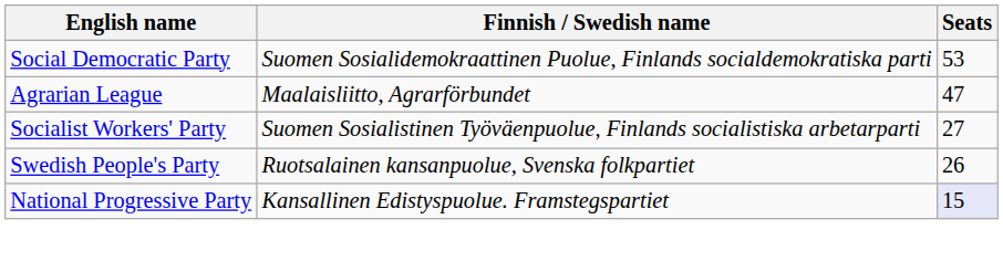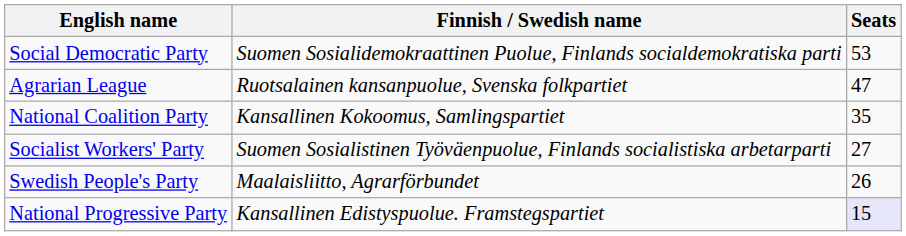Agrarian League | Finnish / Swedish name: Maalaisliitto, Agrarförbundet -> Ruotsalainen kansanpuolue, Svenska folkpartiet
+ row: National Coalition Party | Kansallinen Kokoomus, Samlingspartiet | 35
Swedish People's Party | Finnish / Swedish name: Ruotsalainen kansanpuolue, Svenska folkpartiet -> Maalaisliitto, Agrarförbundet
